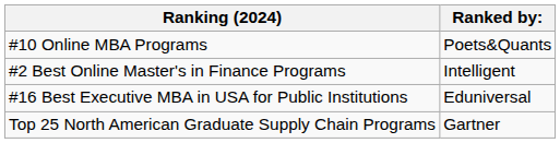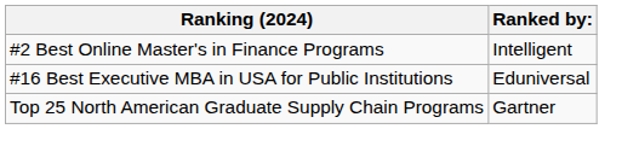- row: #10 Online MBA Programs | Poets&Quants
